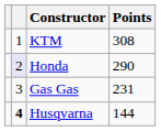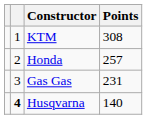Honda | column 2: lavender background -> no background
Honda | Points: 290 -> 257
Husqvarna | Points: 144 -> 140
